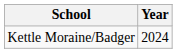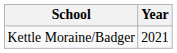Kettle Moraine/Badger | Year: 2024 -> 2021
